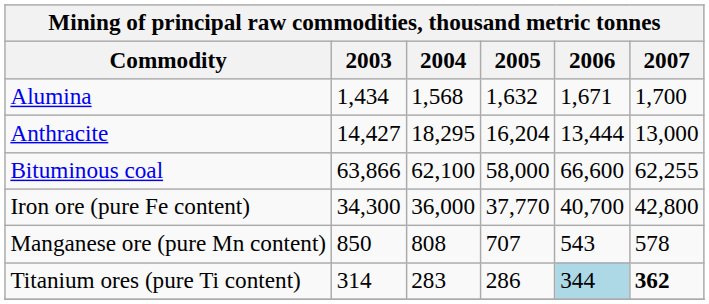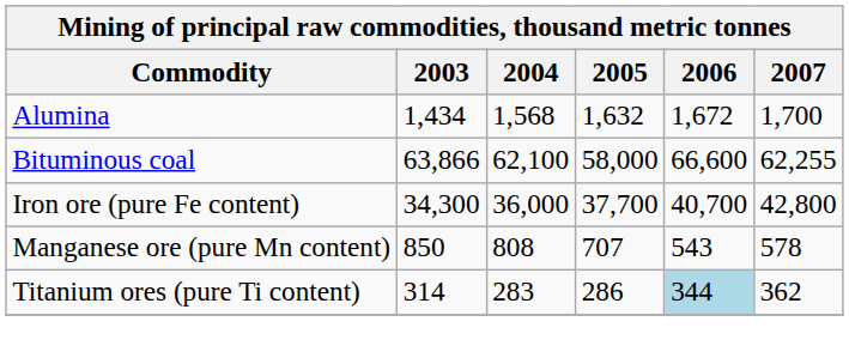Alumina | 2006: 1,671 -> 1,672
- row: Anthracite | 14,427 | 18,295 | 16,204 | 13,444 | 13,000
Iron ore (pure Fe content) | 2005: 37,770 -> 37,700
Titanium ores (pure Ti content) | 2007: bold -> normal
